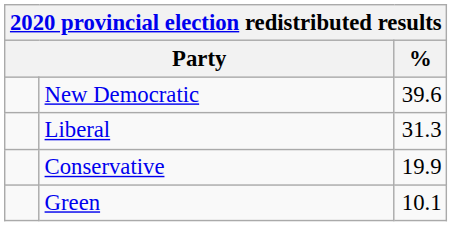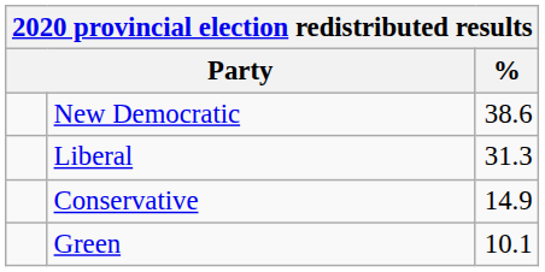New Democratic | %: 39.6 -> 38.6
Conservative | %: 19.9 -> 14.9
